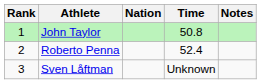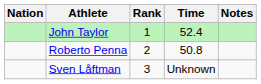columns swapped: Rank <-> Nation
John Taylor | Time: 50.8 -> 52.4
Roberto Penna | Time: 52.4 -> 50.8
